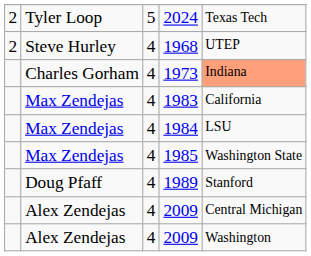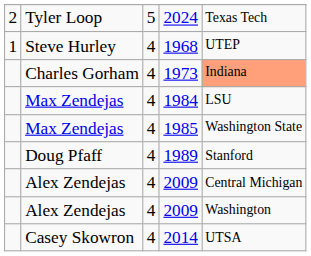1968 | column 1: 2 -> 1
- row: Max Zendejas | 4 | 1983 | California
+ row: Casey Skowron | 4 | 2014 | UTSA
